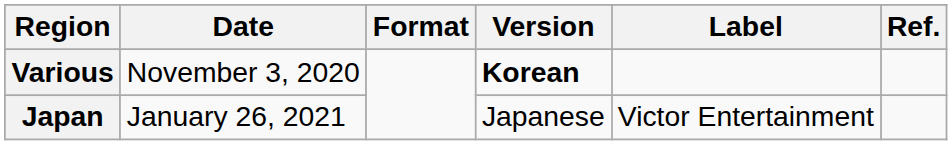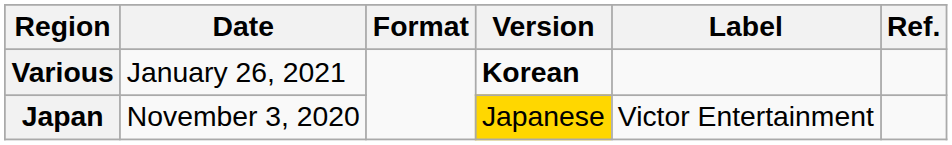Various | Date: November 3, 2020 -> January 26, 2021
Japan | Date: January 26, 2021 -> November 3, 2020
Japan | Version: no background -> gold background
